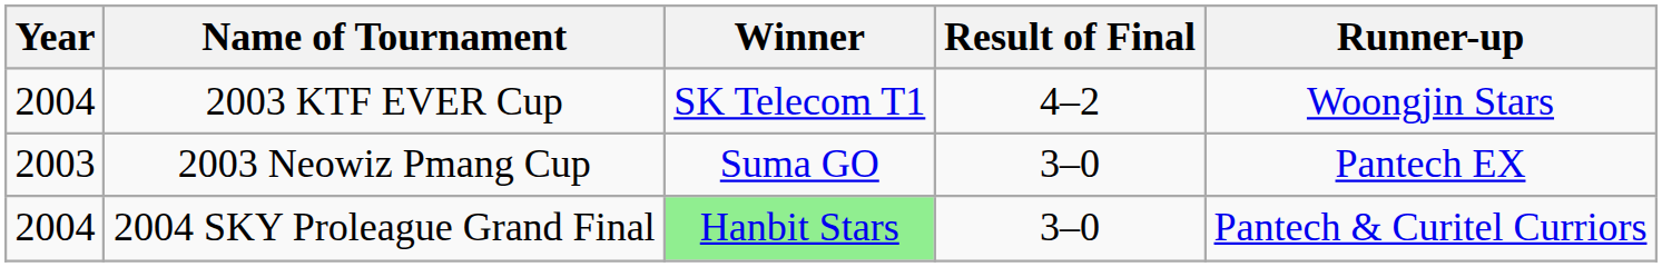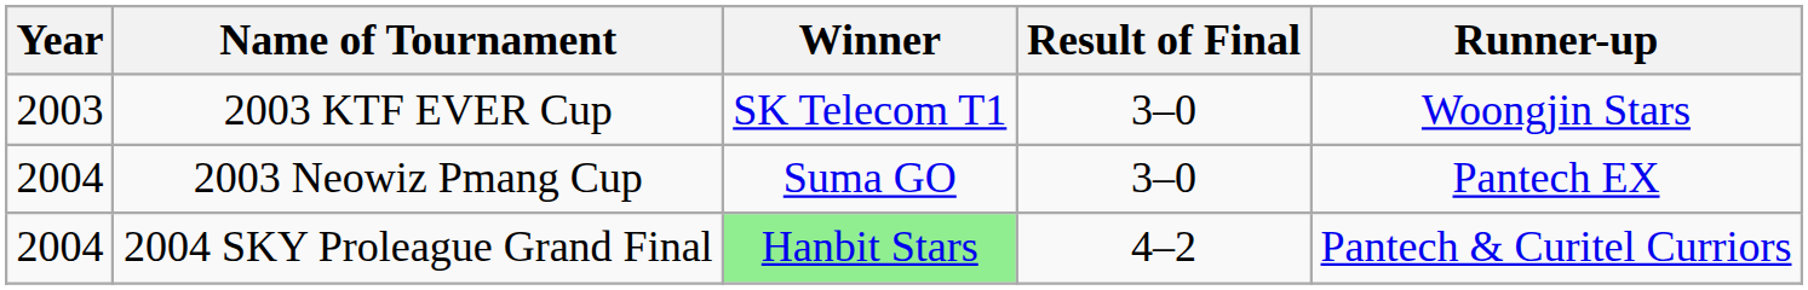2003 KTF EVER Cup | Year: 2004 -> 2003
2003 KTF EVER Cup | Result of Final: 4–2 -> 3–0
2003 Neowiz Pmang Cup | Year: 2003 -> 2004
2004 SKY Proleague Grand Final | Result of Final: 3–0 -> 4–2
